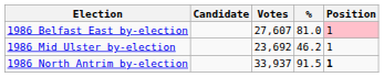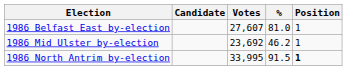1986 Belfast East by-election | Position: pink background -> no background
1986 North Antrim by-election | Votes: 33,937 -> 33,995
